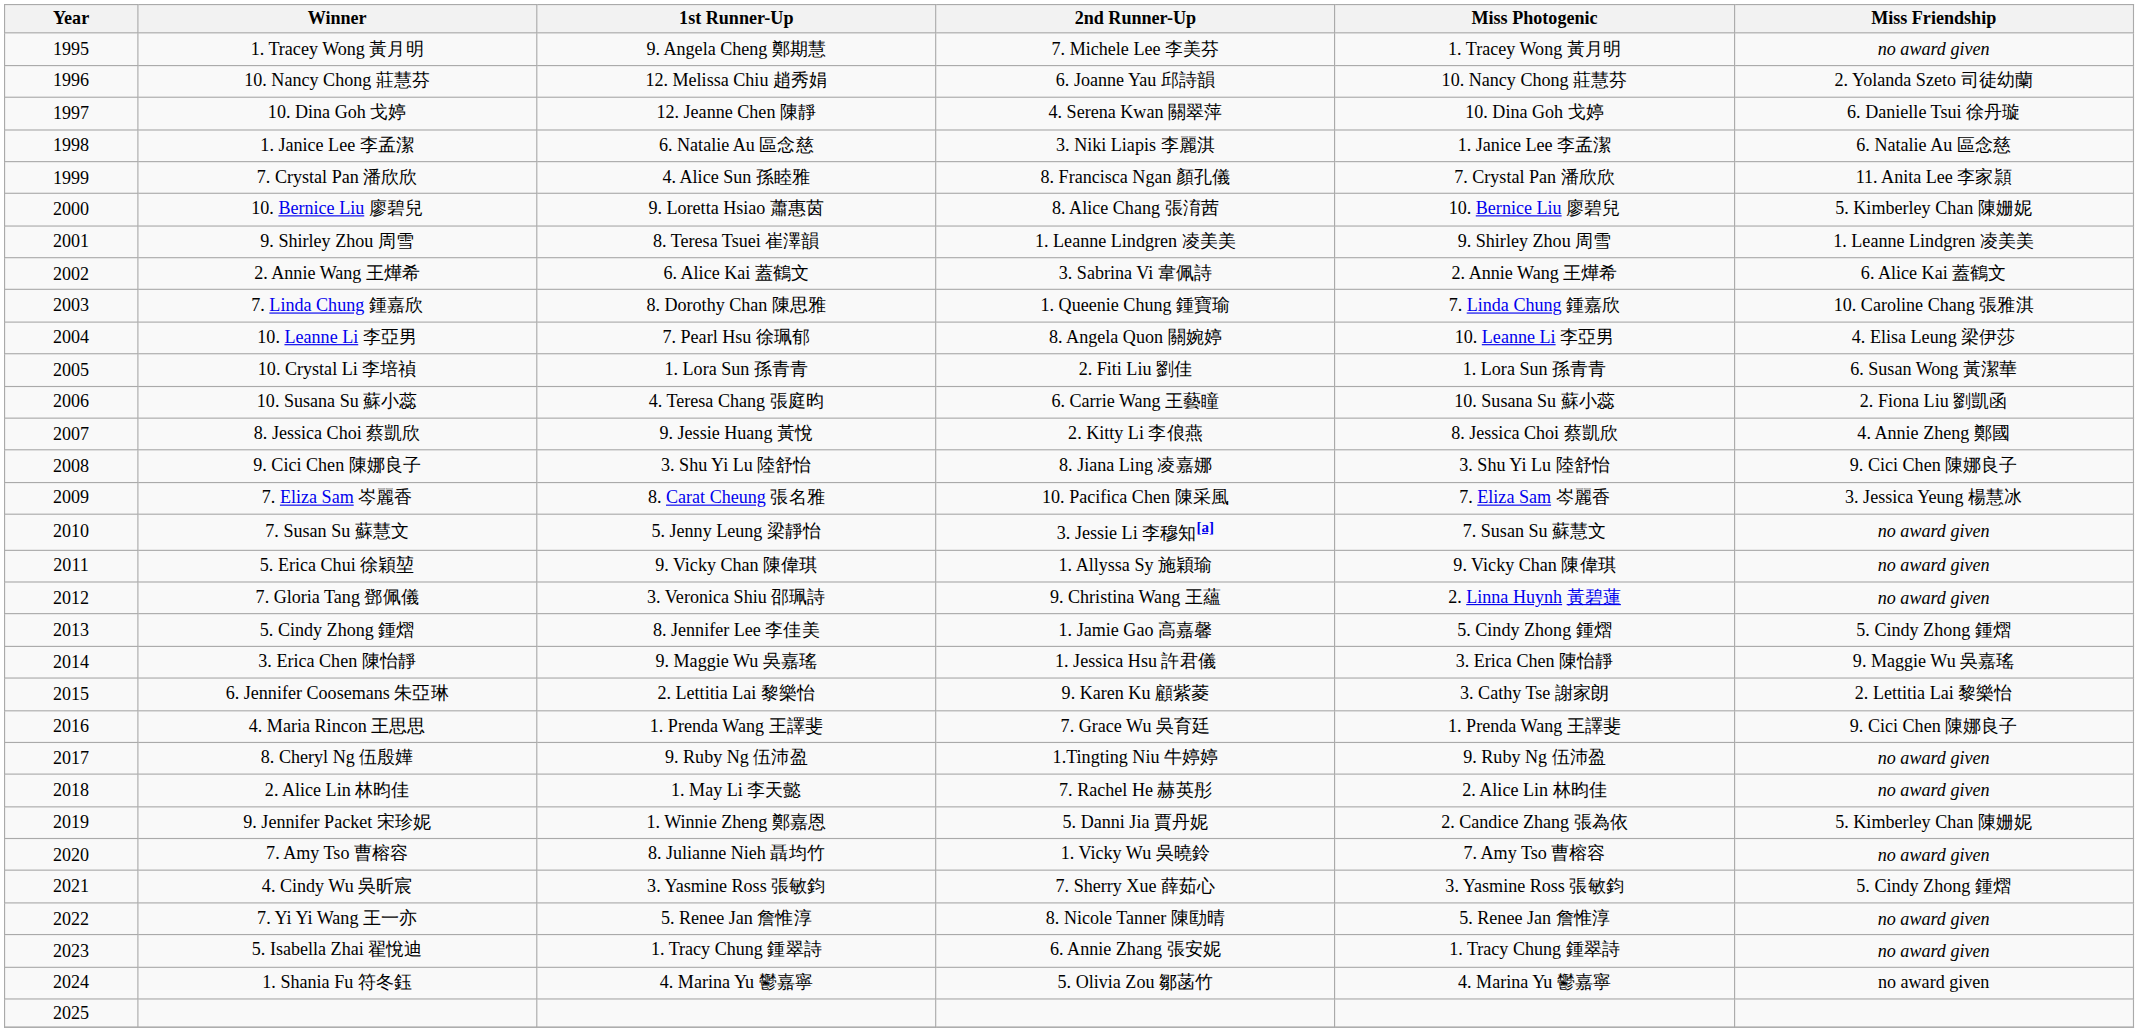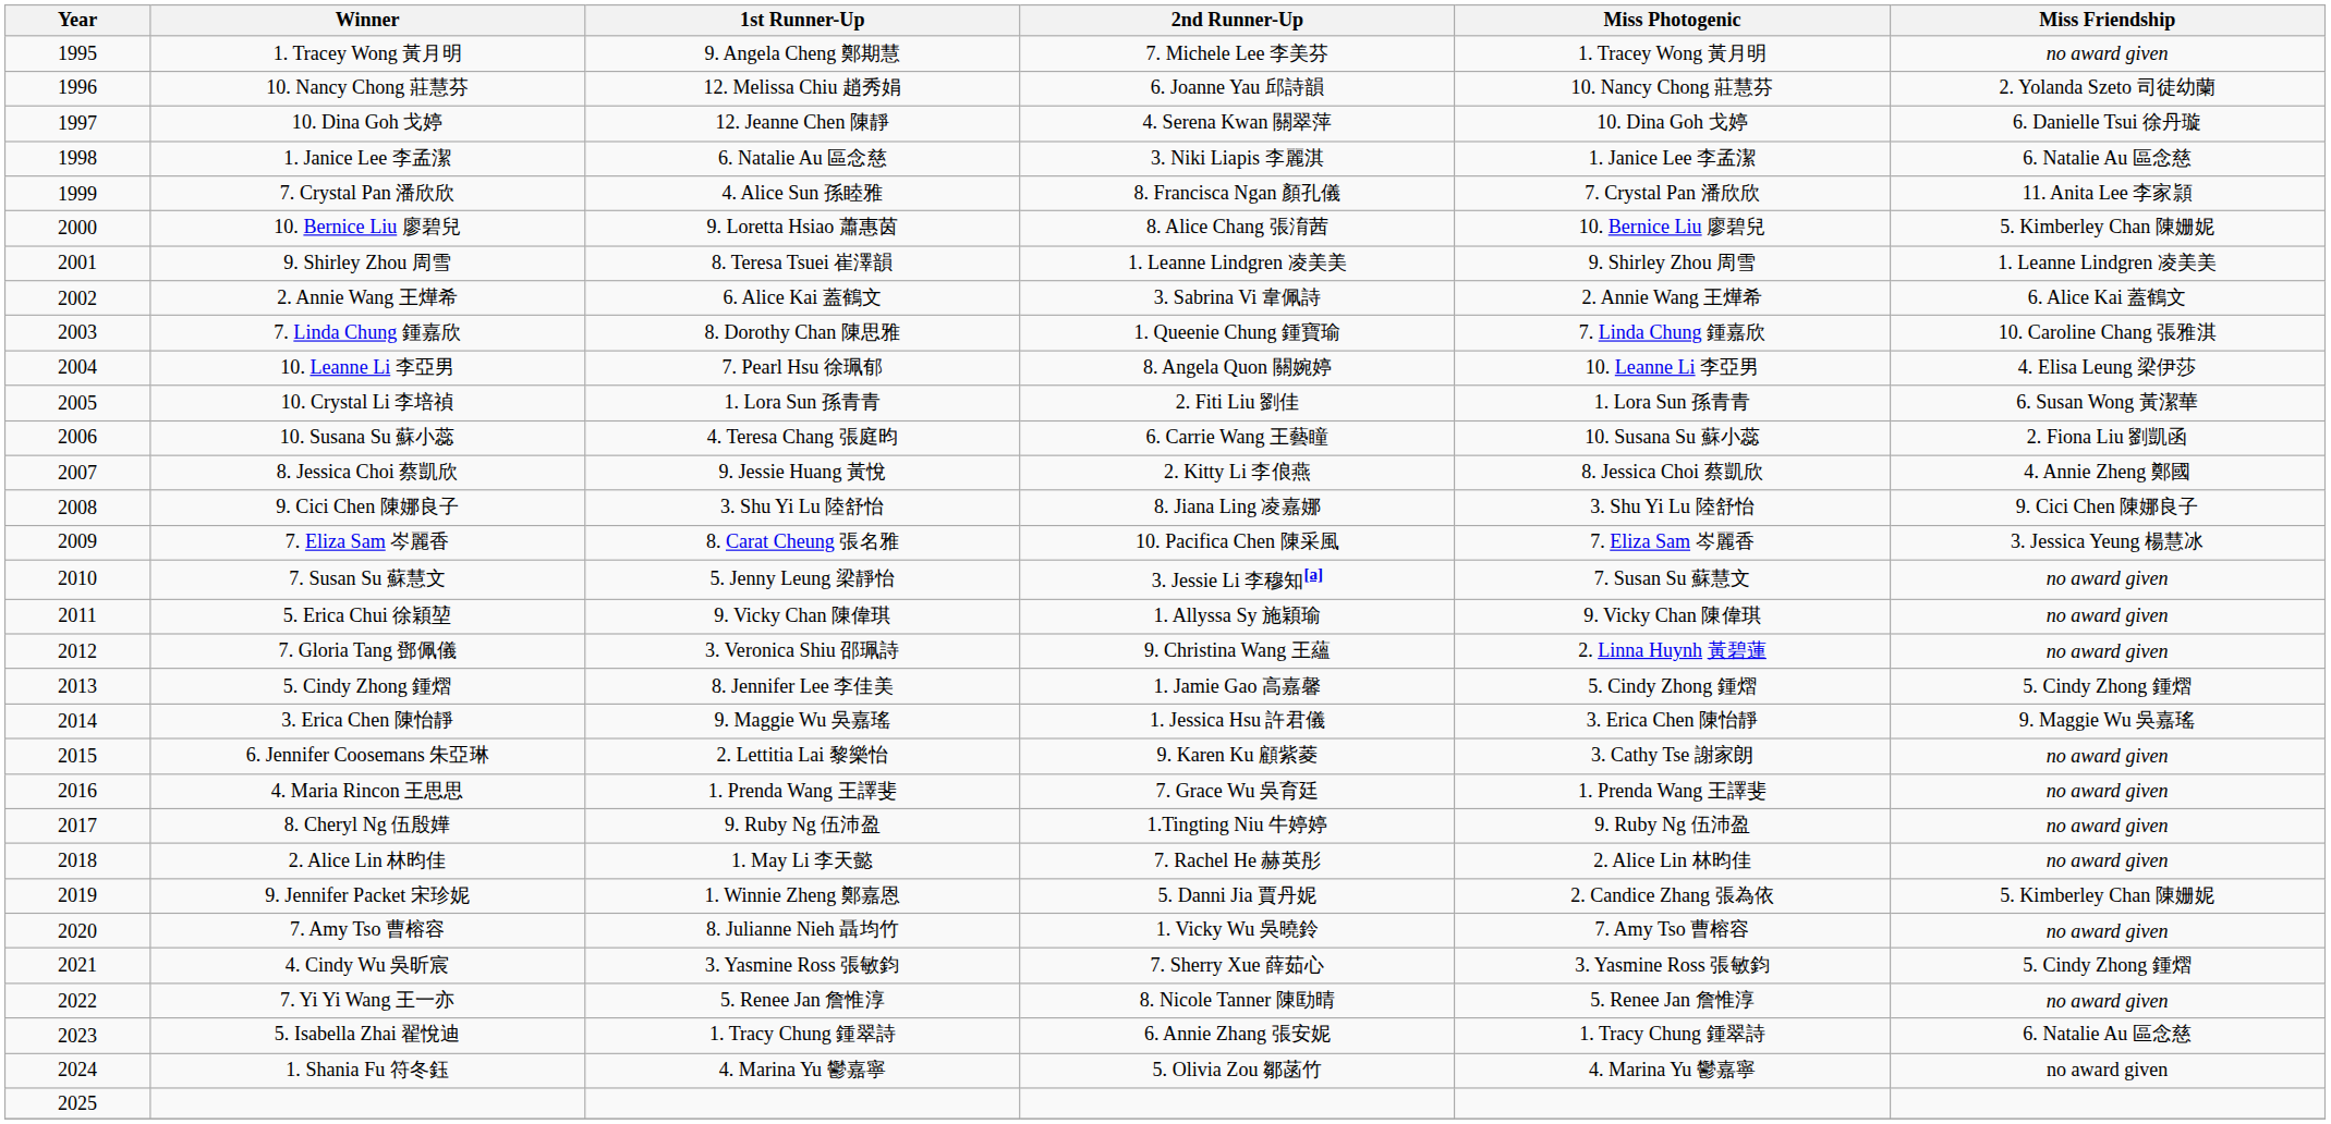6. Jennifer Coosemans 朱亞琳 | Miss Friendship: 2. Lettitia Lai 黎樂怡 -> no award given
4. Maria Rincon 王思思 | Miss Friendship: 9. Cici Chen 陳娜良子 -> no award given
5. Isabella Zhai 翟悅迪 | Miss Friendship: no award given -> 6. Natalie Au 區念慈
